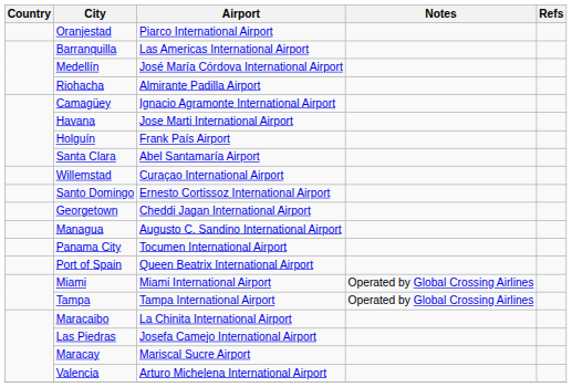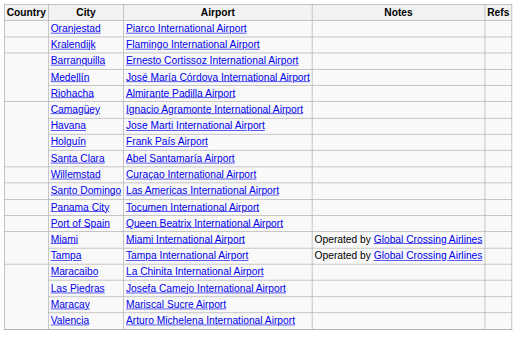+ row: Kralendijk | Flamingo International Airport
Barranquilla | Airport: Las Americas International Airport -> Ernesto Cortissoz International Airport
Santo Domingo | Airport: Ernesto Cortissoz International Airport -> Las Americas International Airport
- row: Georgetown | Cheddi Jagan International Airport
- row: Managua | Augusto C. Sandino International Airport
